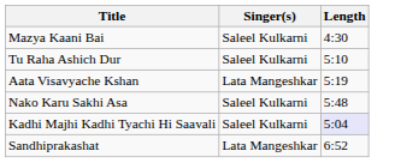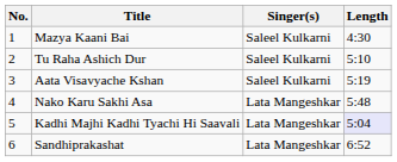+ column: No. | 1 | 2 | 3 | 4 | 5 | 6
Aata Visavyache Kshan | Singer(s): Lata Mangeshkar -> Saleel Kulkarni
Nako Karu Sakhi Asa | Singer(s): Saleel Kulkarni -> Lata Mangeshkar
Kadhi Majhi Kadhi Tyachi Hi Saavali | Singer(s): Saleel Kulkarni -> Lata Mangeshkar
